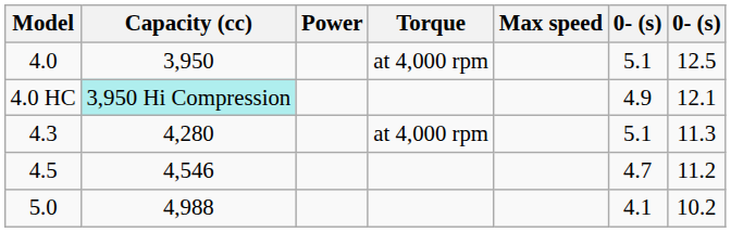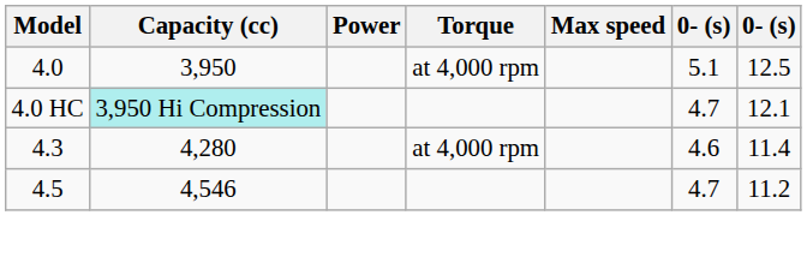4.0 HC | column 6: 4.9 -> 4.7
4.3 | column 6: 5.1 -> 4.6
4.3 | column 7: 11.3 -> 11.4
- row: 5.0 | 4,988 | 4.1 | 10.2
